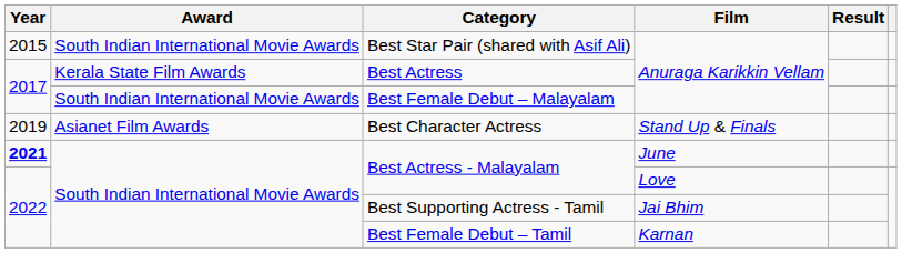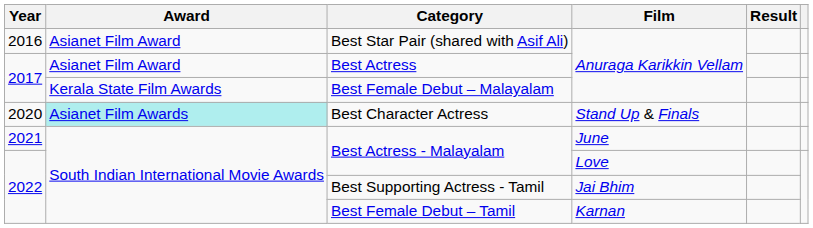Best Star Pair (shared with Asif Ali) | Year: 2015 -> 2016
Best Star Pair (shared with Asif Ali) | Award: South Indian International Movie Awards -> Asianet Film Award
Best Actress | Award: Kerala State Film Awards -> Asianet Film Award
Best Female Debut – Malayalam | Award: South Indian International Movie Awards -> Kerala State Film Awards
Best Character Actress | Year: 2019 -> 2020
Best Character Actress | Award: no background -> paleturquoise background
Best Actress - Malayalam / June | Year: bold -> normal
